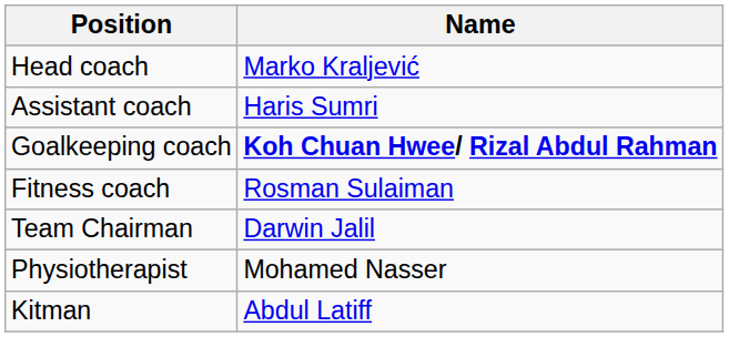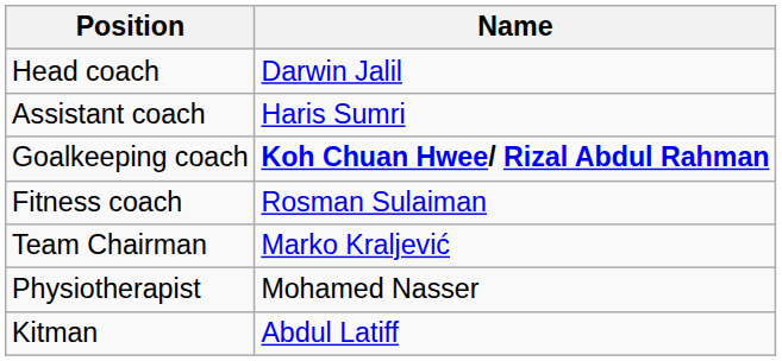Head coach | Name: Marko Kraljević -> Darwin Jalil
Team Chairman | Name: Darwin Jalil -> Marko Kraljević
